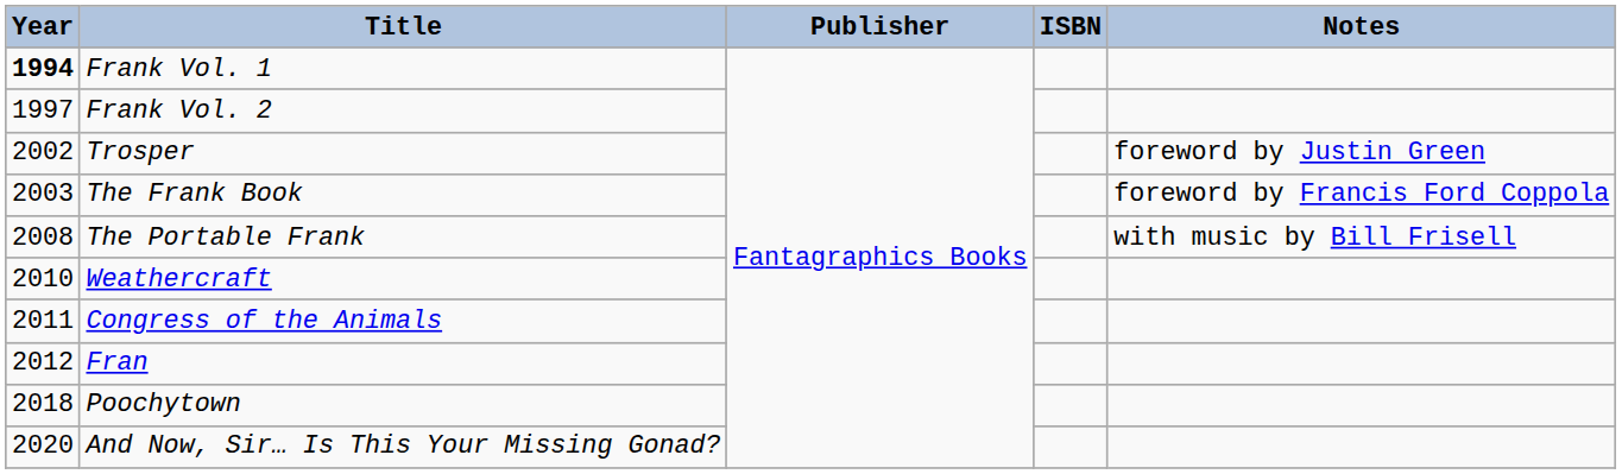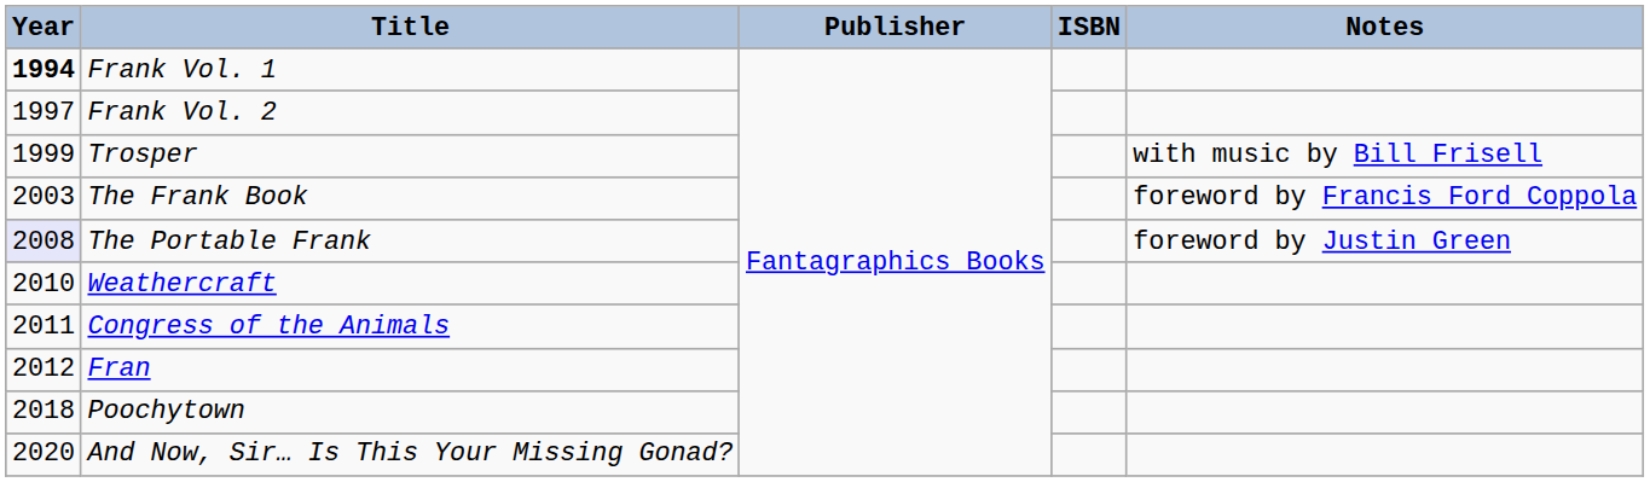Trosper | Year: 2002 -> 1999
Trosper | Notes: foreword by Justin Green -> with music by Bill Frisell
The Portable Frank | Year: no background -> lavender background
The Portable Frank | Notes: with music by Bill Frisell -> foreword by Justin Green
